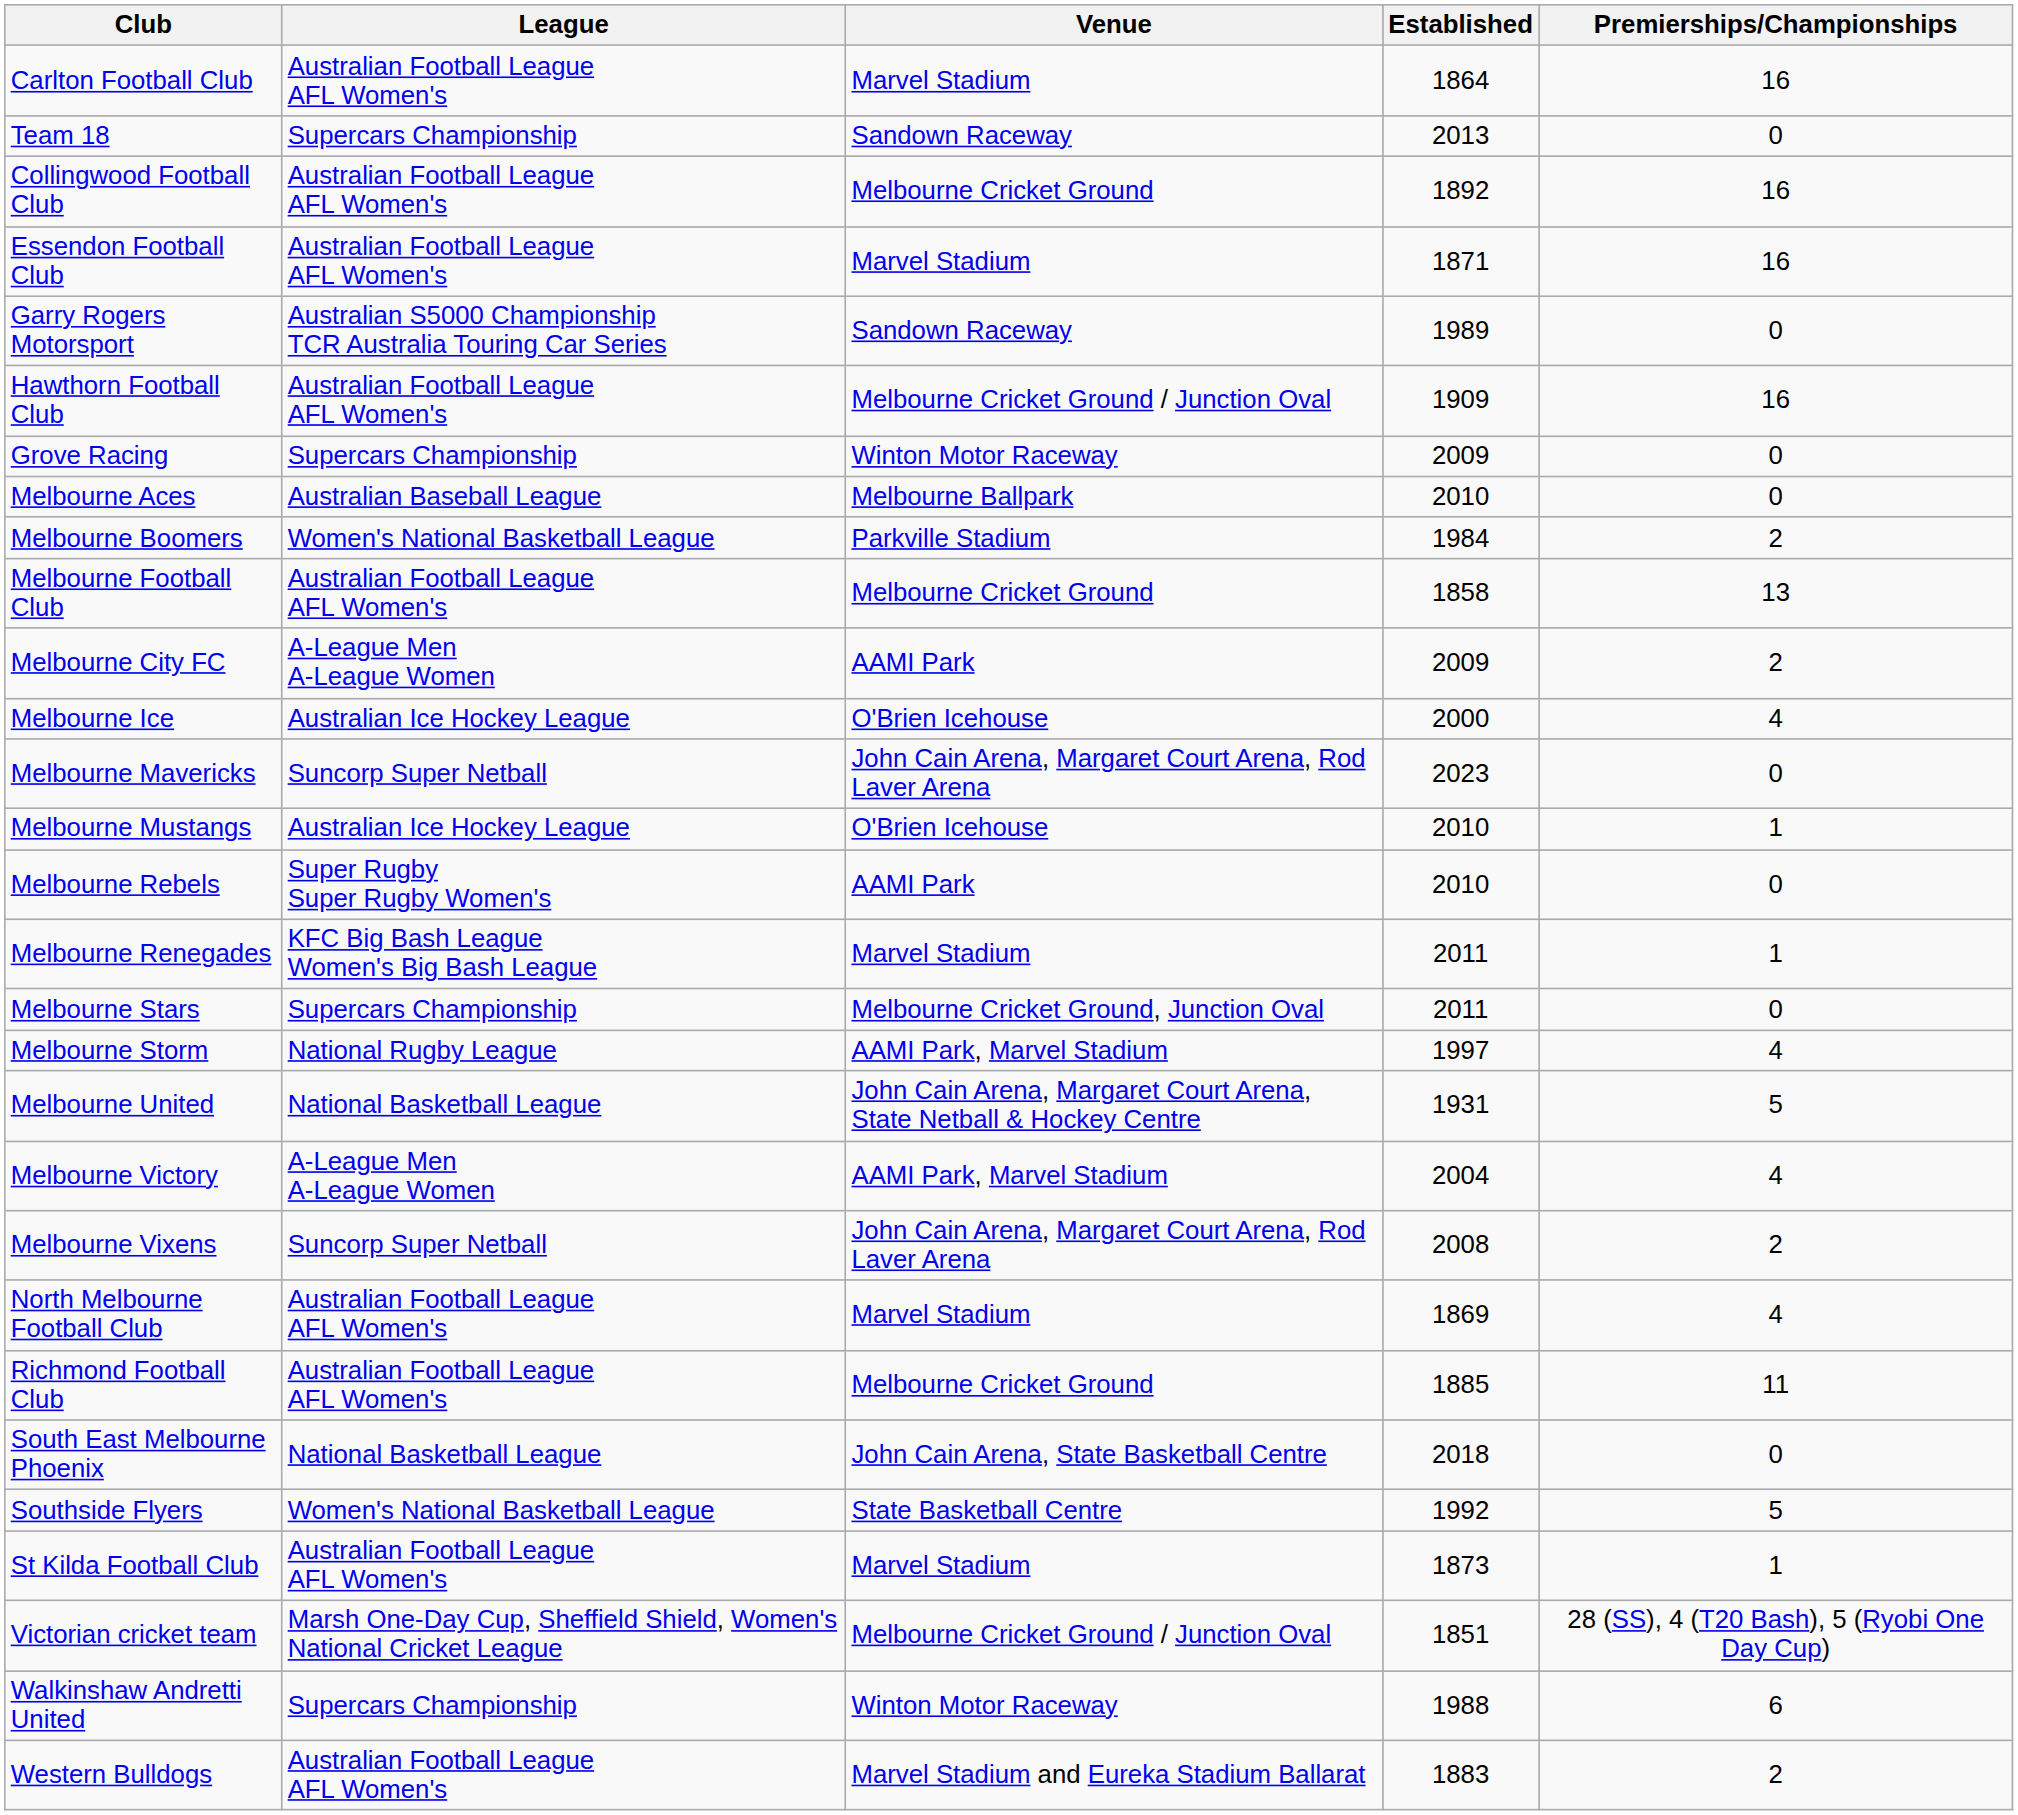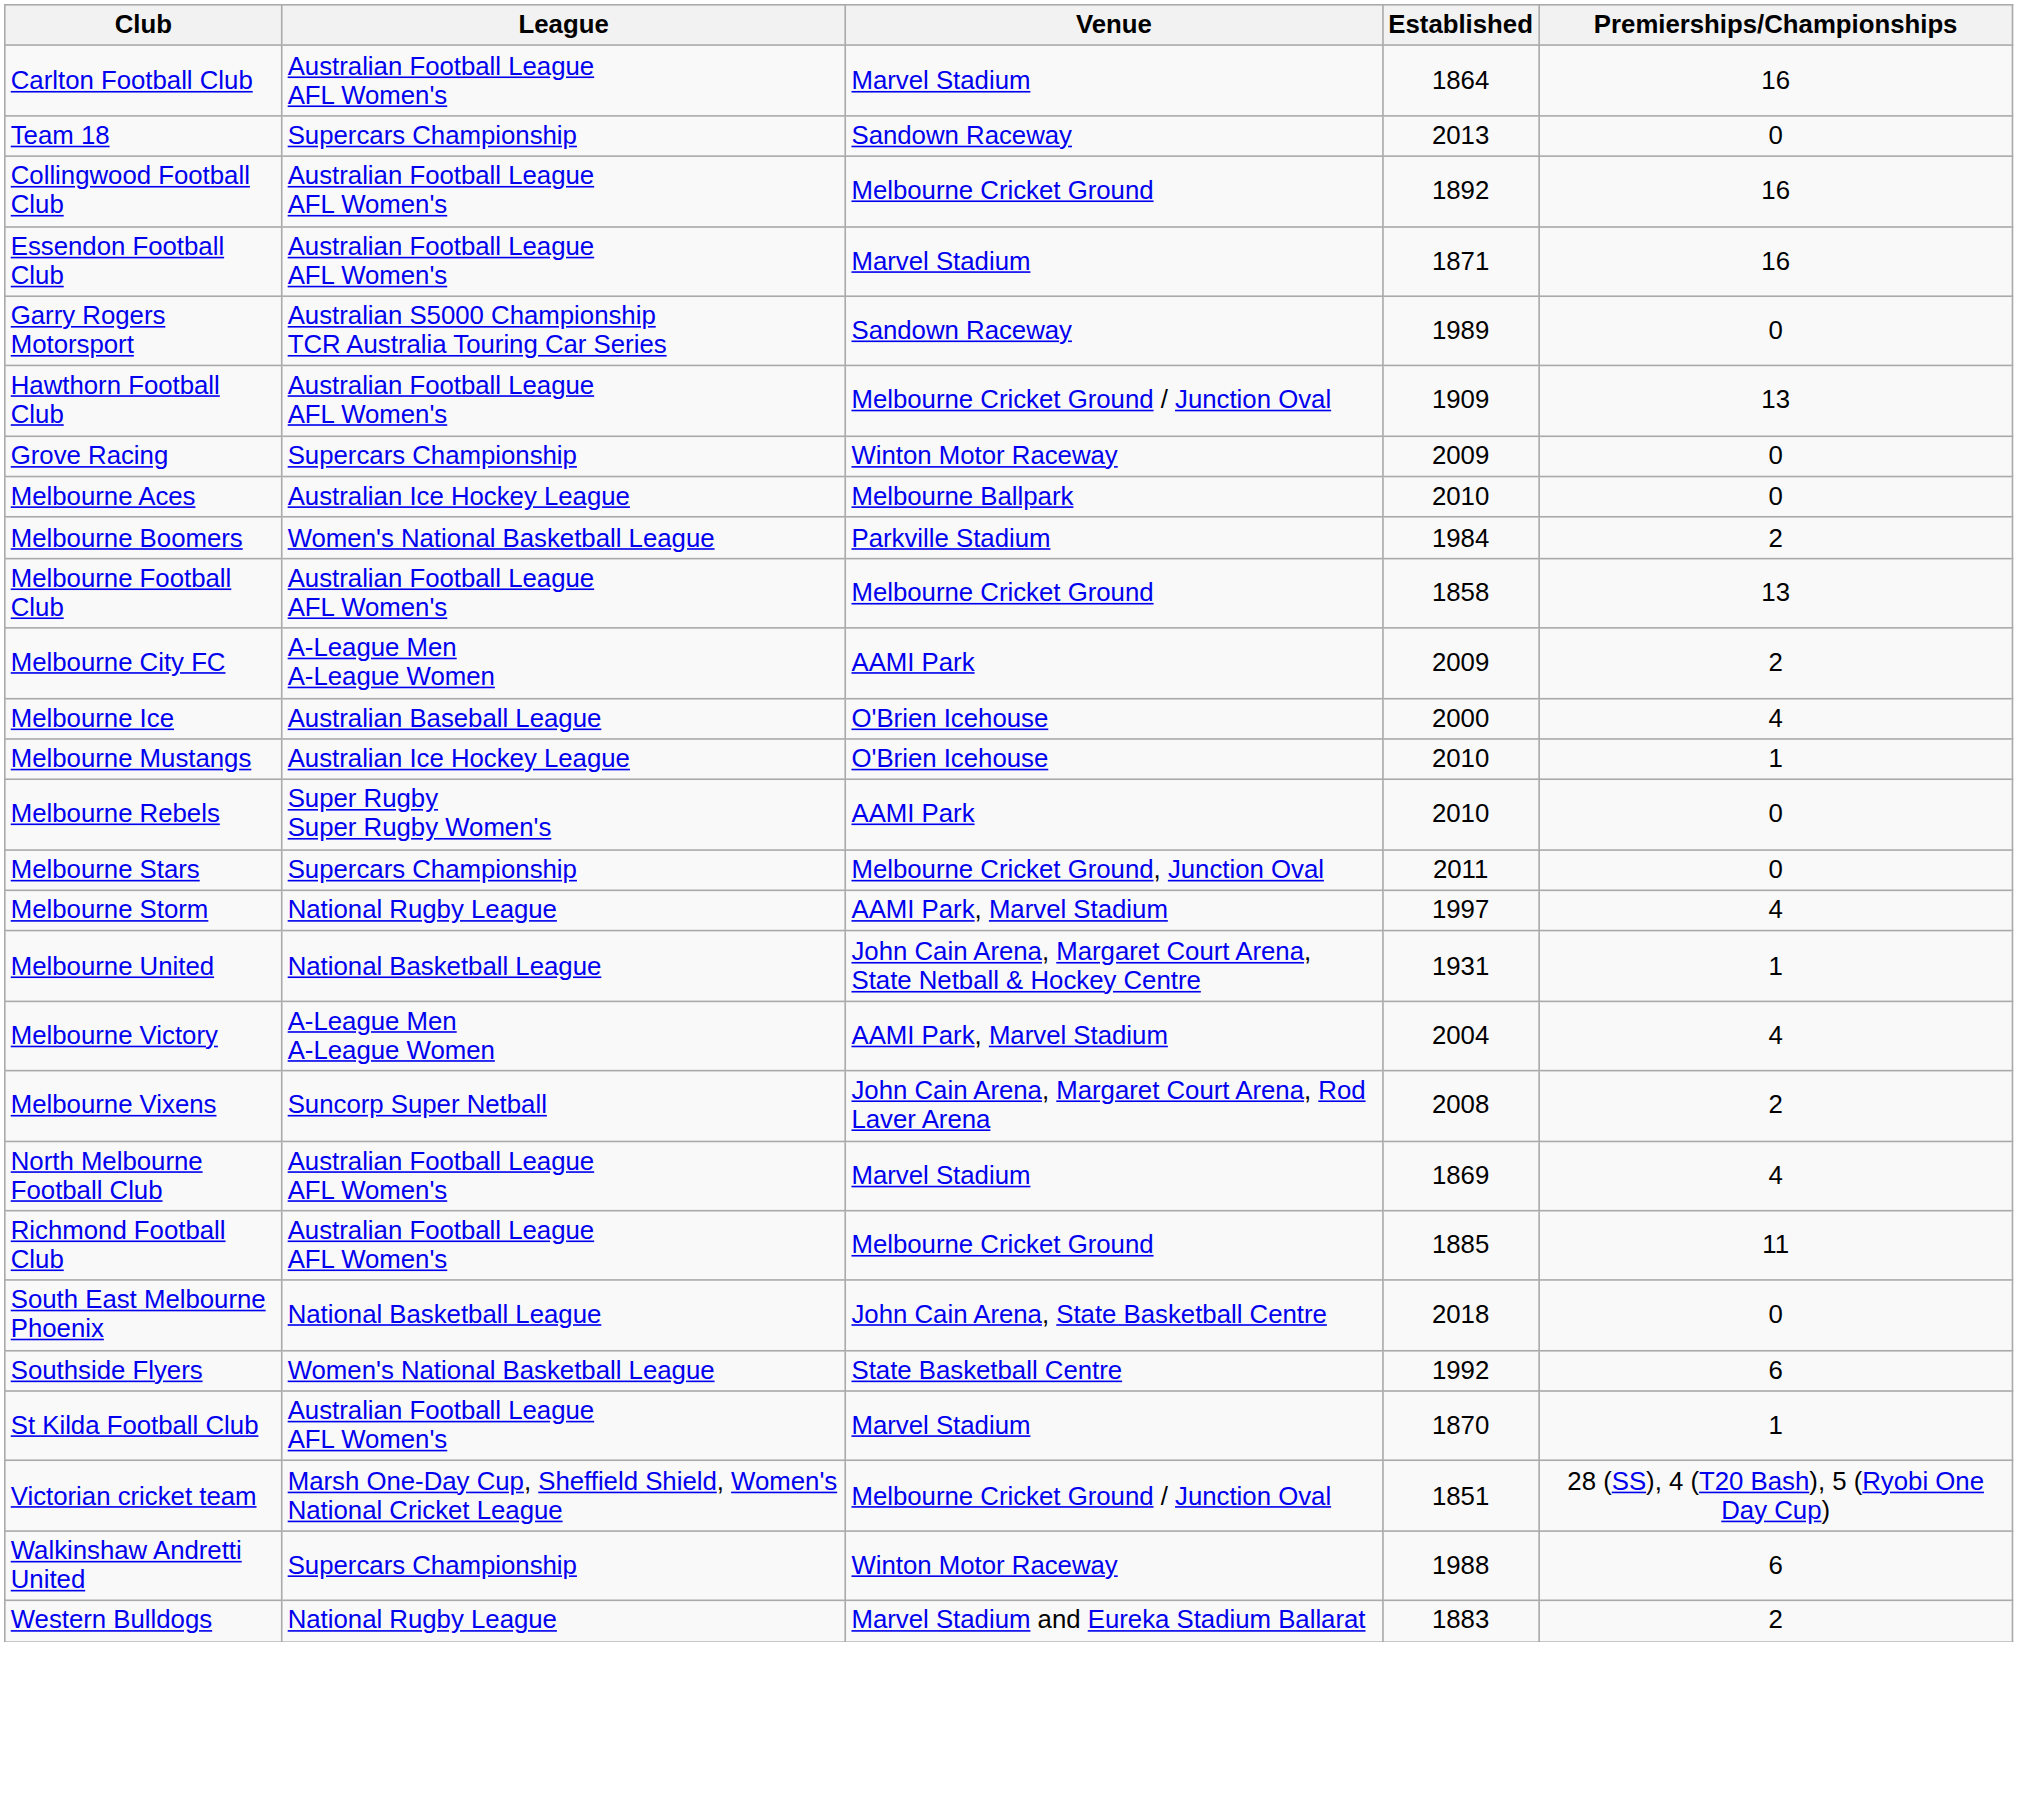Hawthorn Football Club | Premierships/Championships: 16 -> 13
Melbourne Aces | League: Australian Baseball League -> Australian Ice Hockey League
Melbourne Ice | League: Australian Ice Hockey League -> Australian Baseball League
- row: Melbourne Mavericks | Suncorp Super Netball | John Cain Arena, Margaret Court Arena, Rod Laver Arena | 2023 | 0
- row: Melbourne Renegades | KFC Big Bash League Women's Big Bash League | Marvel Stadium | 2011 | 1
Melbourne United | Premierships/Championships: 5 -> 1
Southside Flyers | Premierships/Championships: 5 -> 6
St Kilda Football Club | Established: 1873 -> 1870
Western Bulldogs | League: Australian Football League AFL Women's -> National Rugby League
